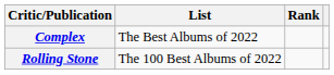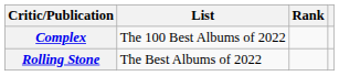Complex | List: The Best Albums of 2022 -> The 100 Best Albums of 2022
Rolling Stone | List: The 100 Best Albums of 2022 -> The Best Albums of 2022
